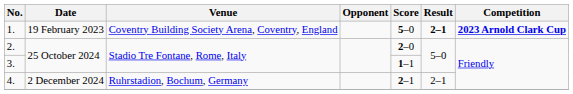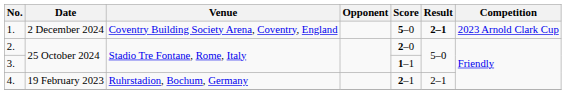1. | Date: 19 February 2023 -> 2 December 2024
1. | Competition: bold -> normal
4. | Date: 2 December 2024 -> 19 February 2023
